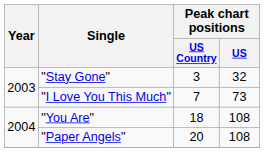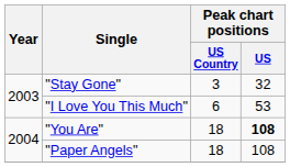"I Love You This Much" | Peak chart positions / US Country: 7 -> 6
"I Love You This Much" | Peak chart positions / US: 73 -> 53
"You Are" | Peak chart positions / US: normal -> bold
"Paper Angels" | Peak chart positions / US Country: 20 -> 18
